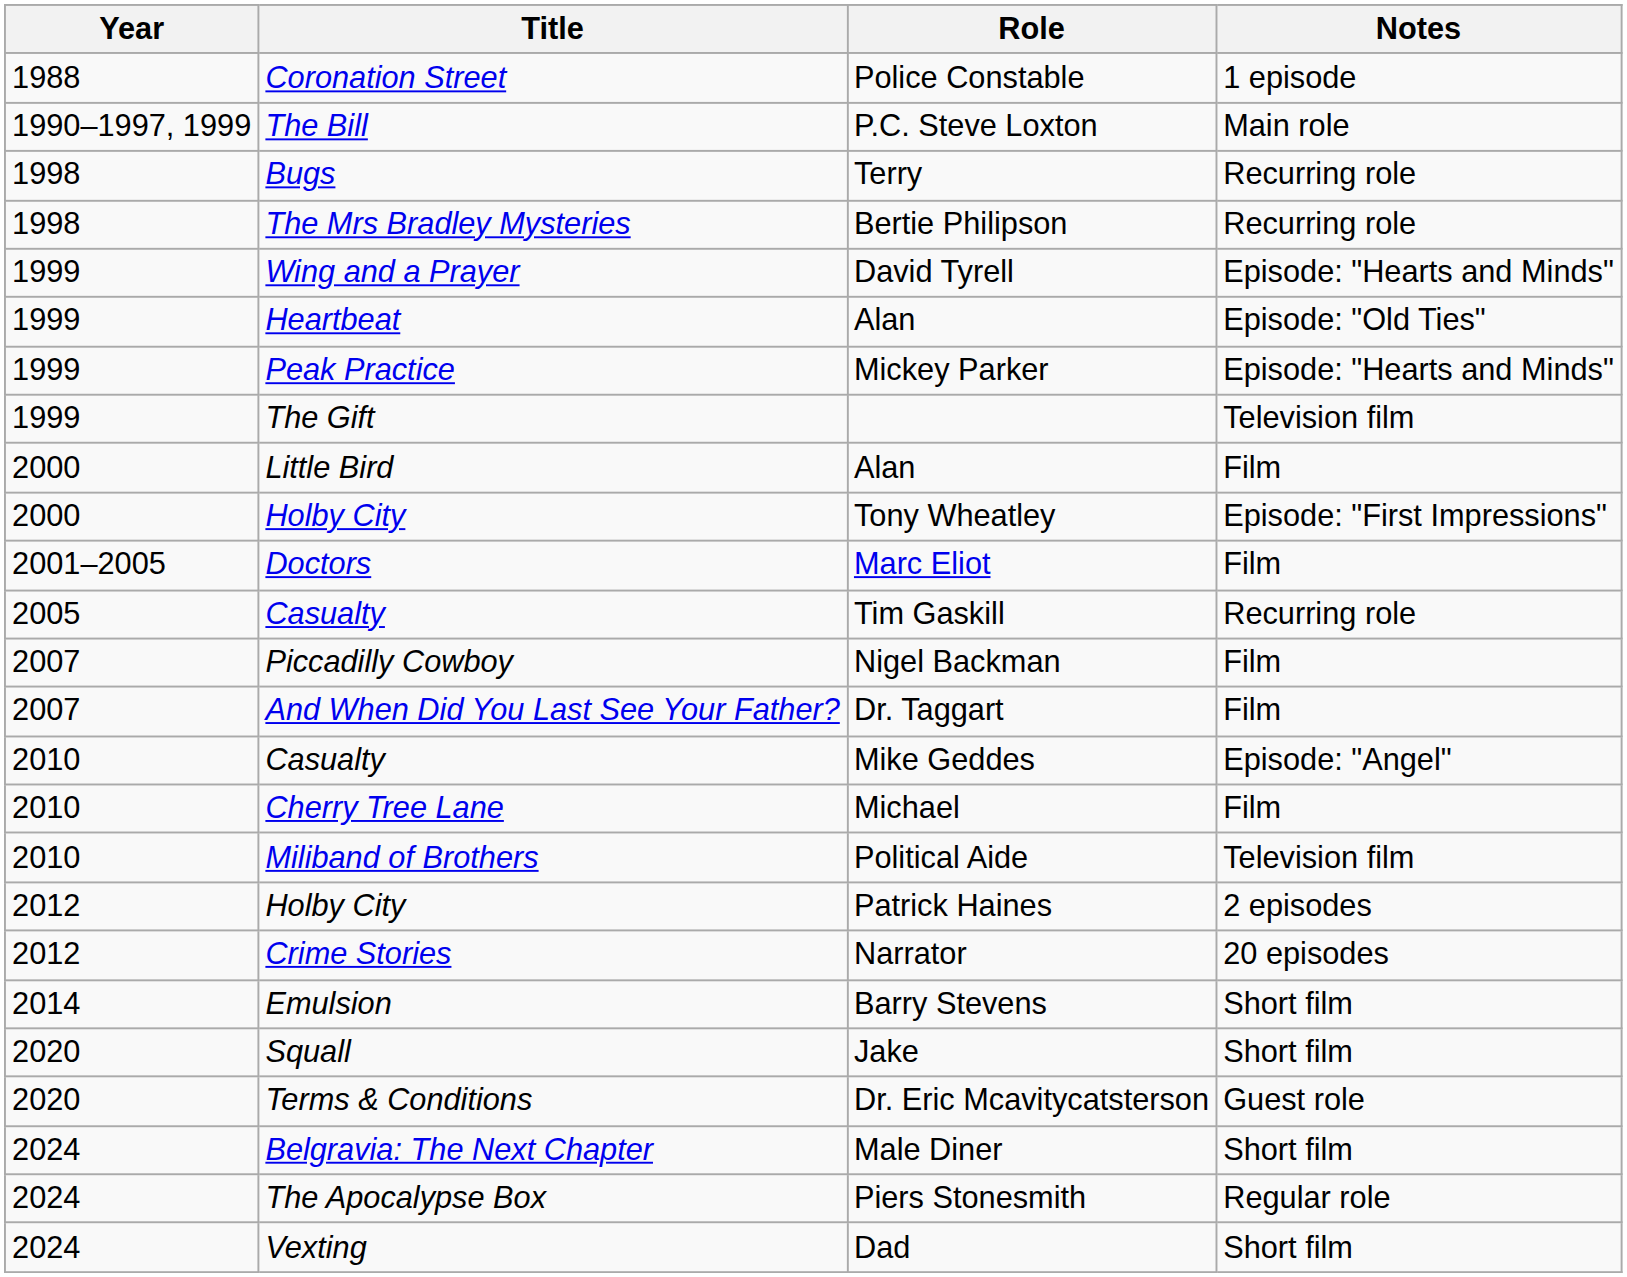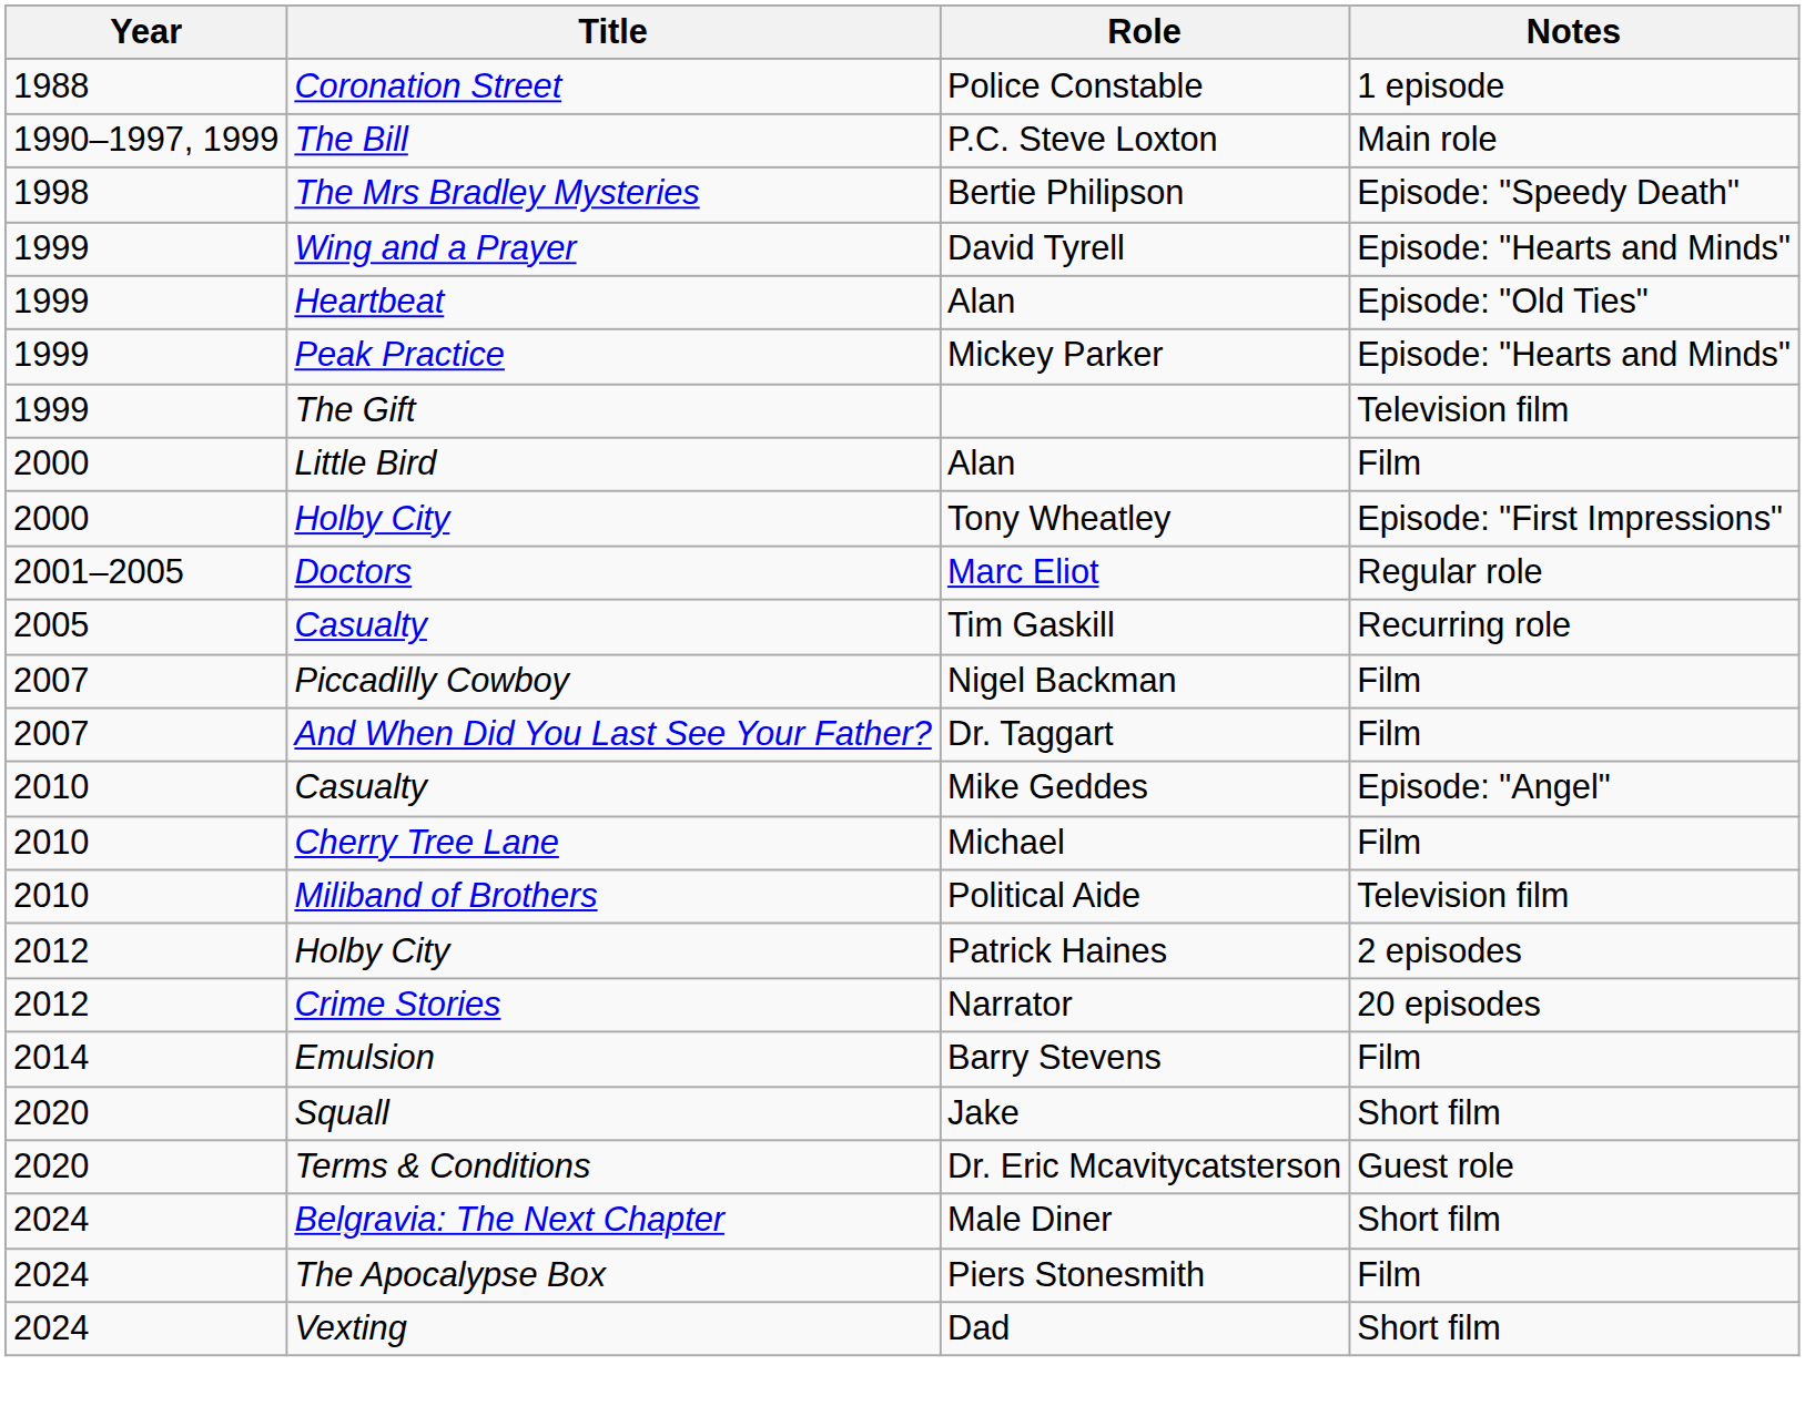- row: 1998 | Bugs | Terry | Recurring role
Bertie Philipson | Notes: Recurring role -> Episode: "Speedy Death"
Marc Eliot | Notes: Film -> Regular role
Barry Stevens | Notes: Short film -> Film
Piers Stonesmith | Notes: Regular role -> Film
